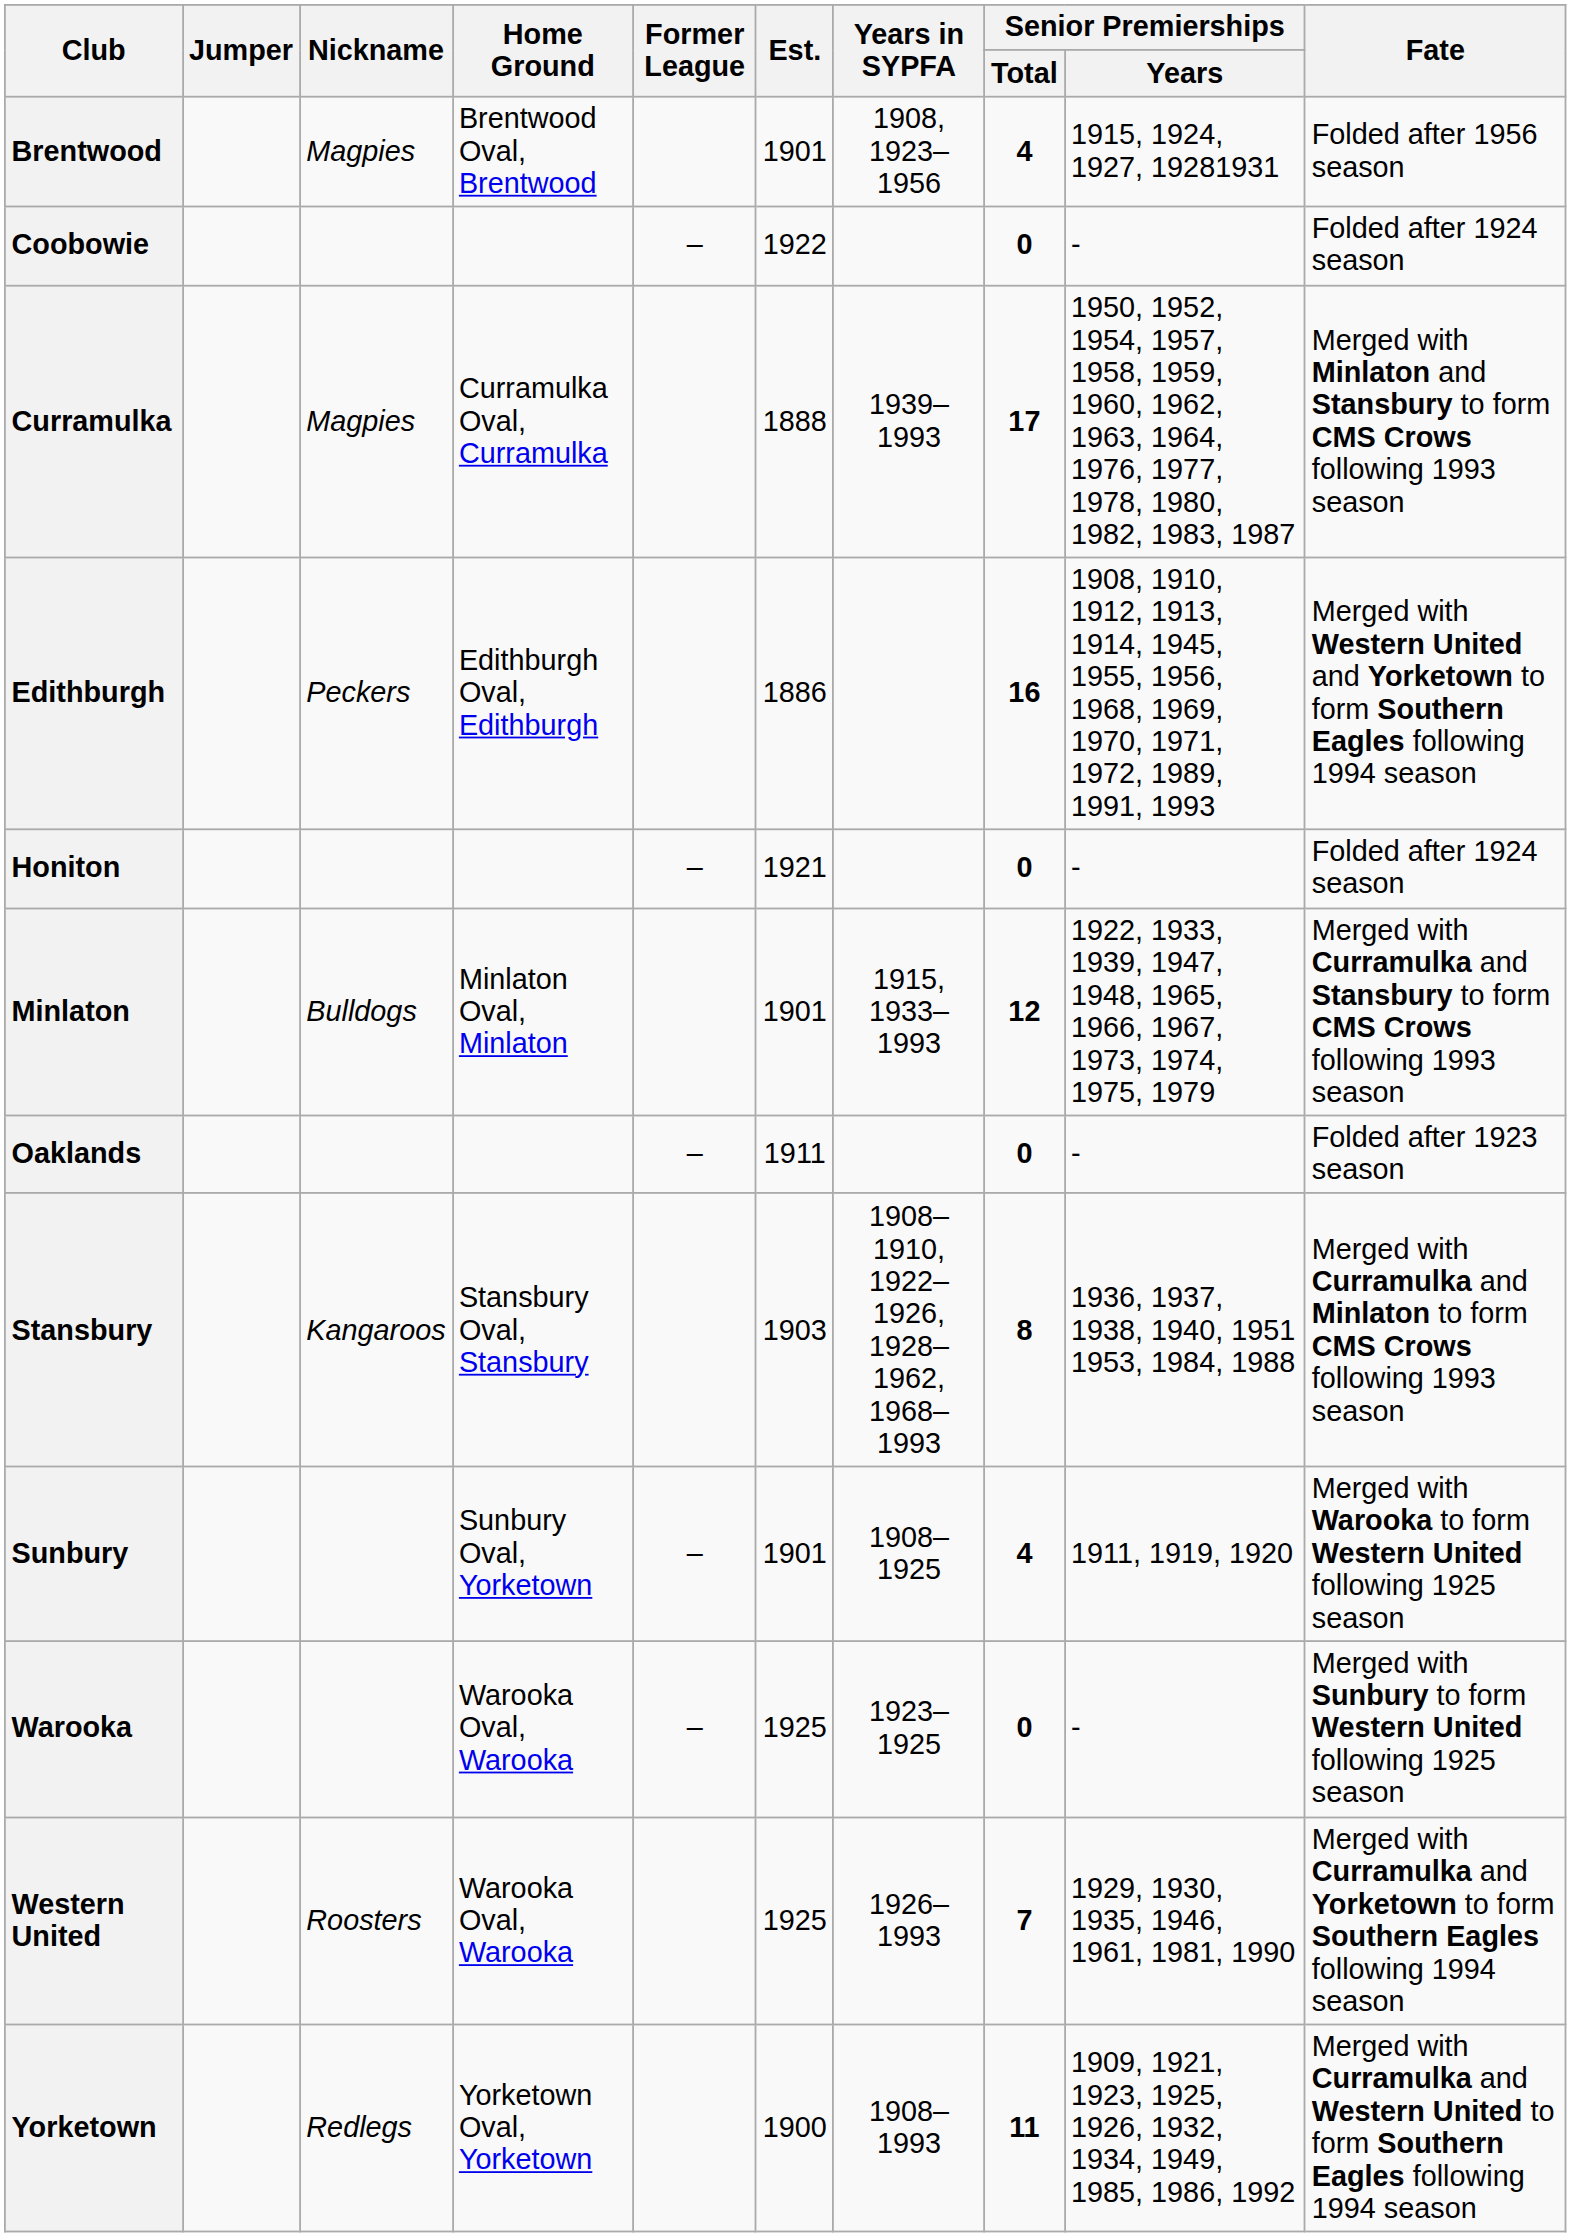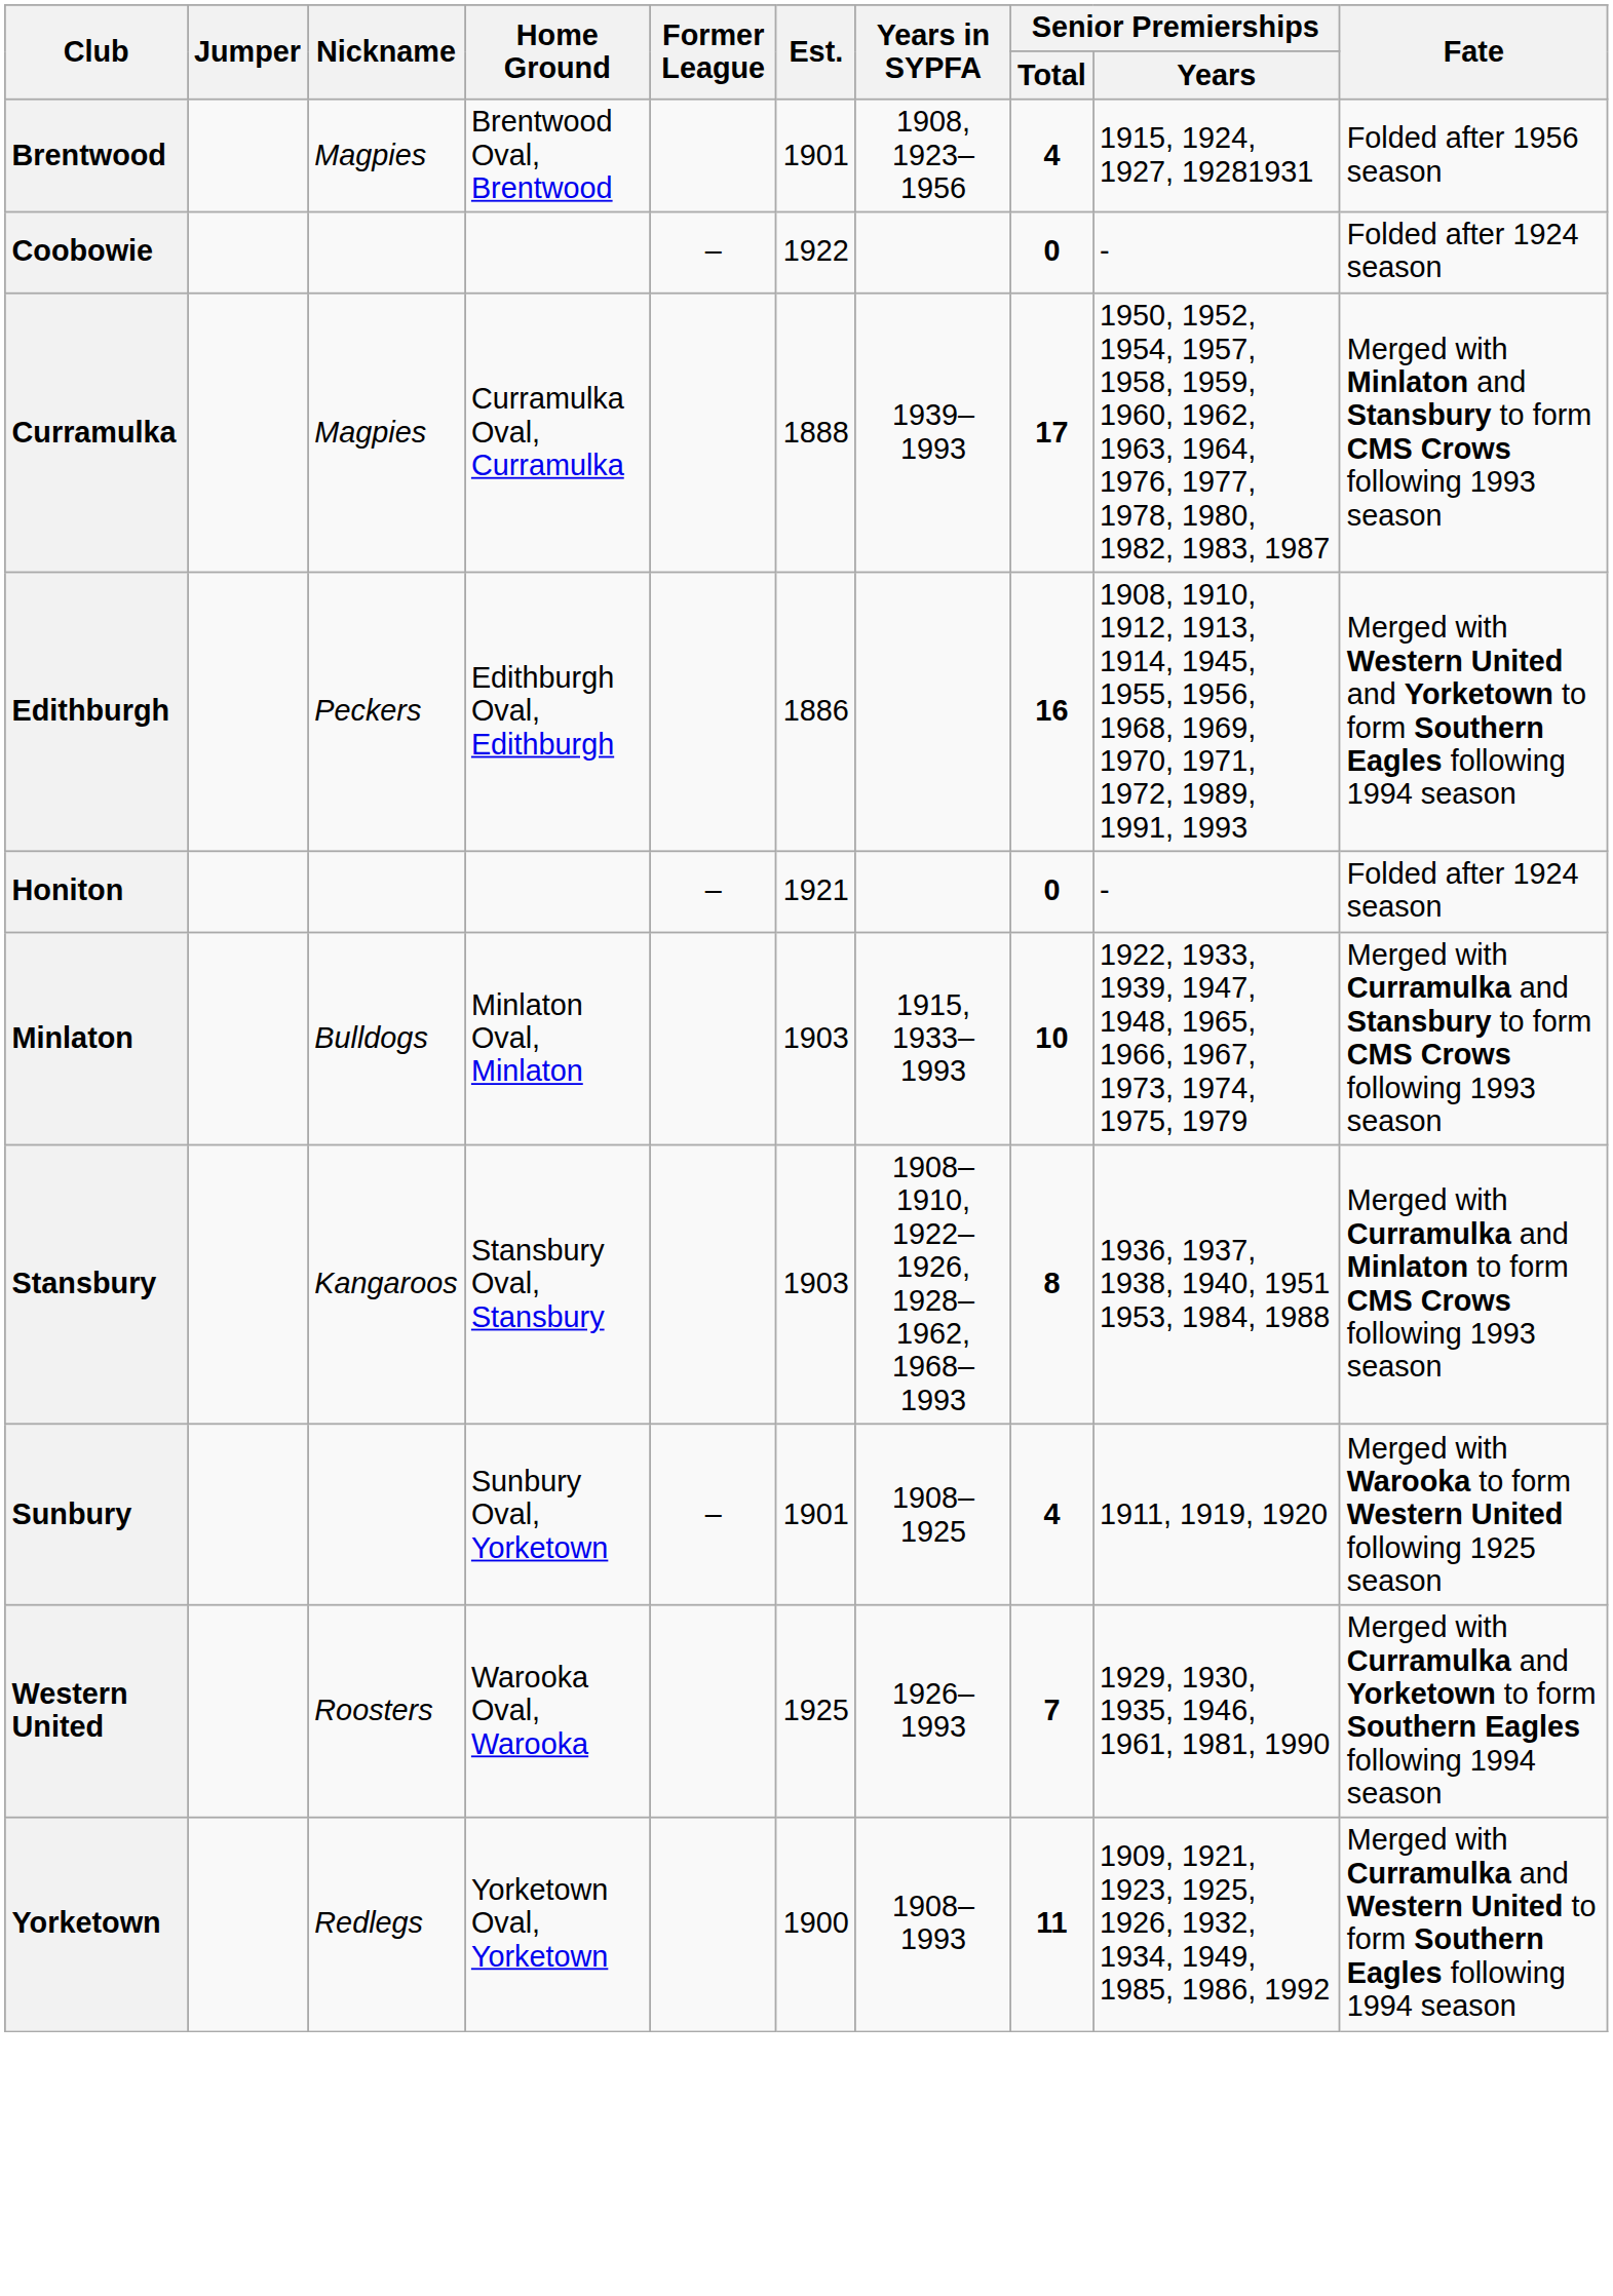Minlaton | Est.: 1901 -> 1903
Minlaton | Senior Premierships / Total: 12 -> 10
- row: Oaklands | – | 1911 | 0 | - | Folded after 1923 season
- row: Warooka | Warooka Oval, Warooka | – | 1925 | 1923–1925 | 0 | - | Merged with Sunbury to form Western United following 1925 season
